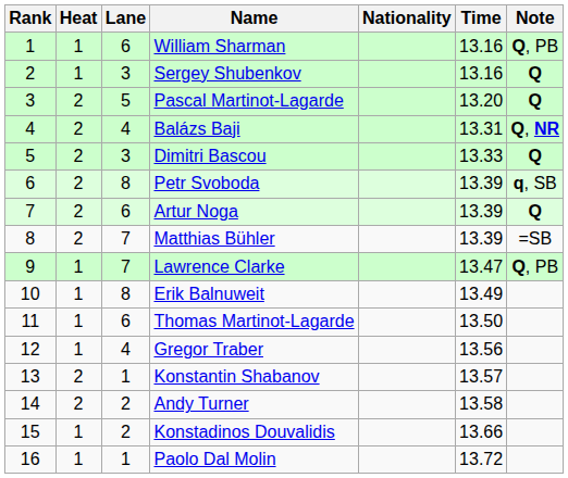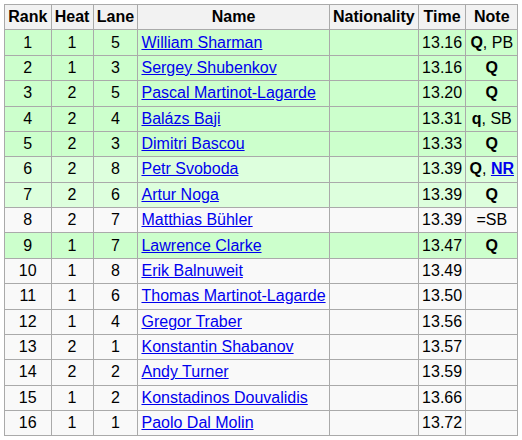William Sharman | Lane: 6 -> 5
Balázs Baji | Note: Q, NR -> q, SB
Petr Svoboda | Note: q, SB -> Q, NR
Lawrence Clarke | Note: Q, PB -> Q
Andy Turner | Time: 13.58 -> 13.59
